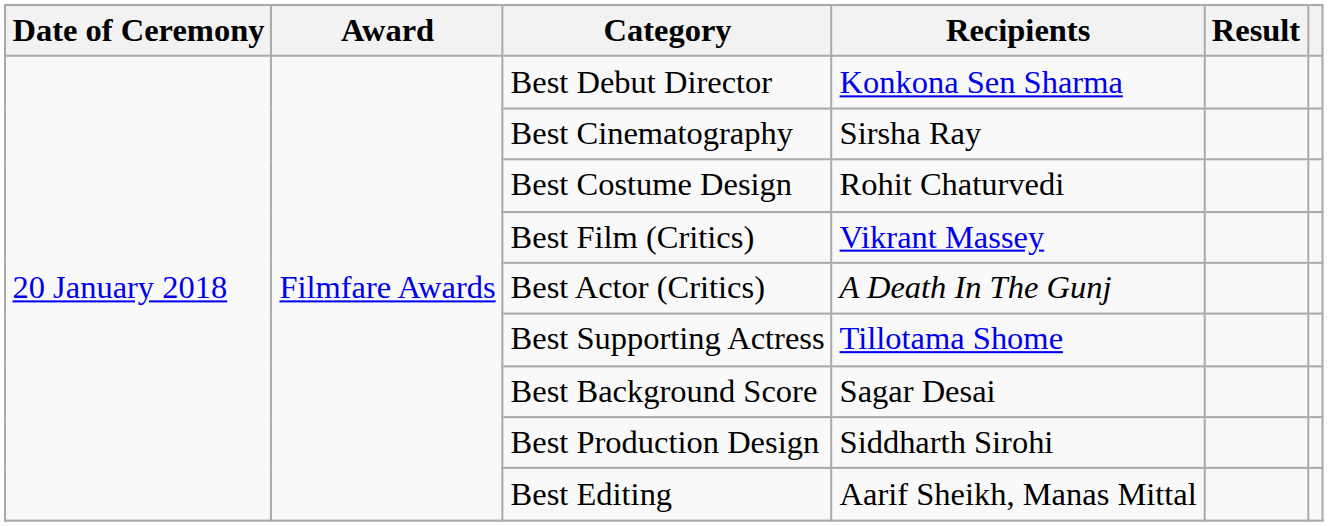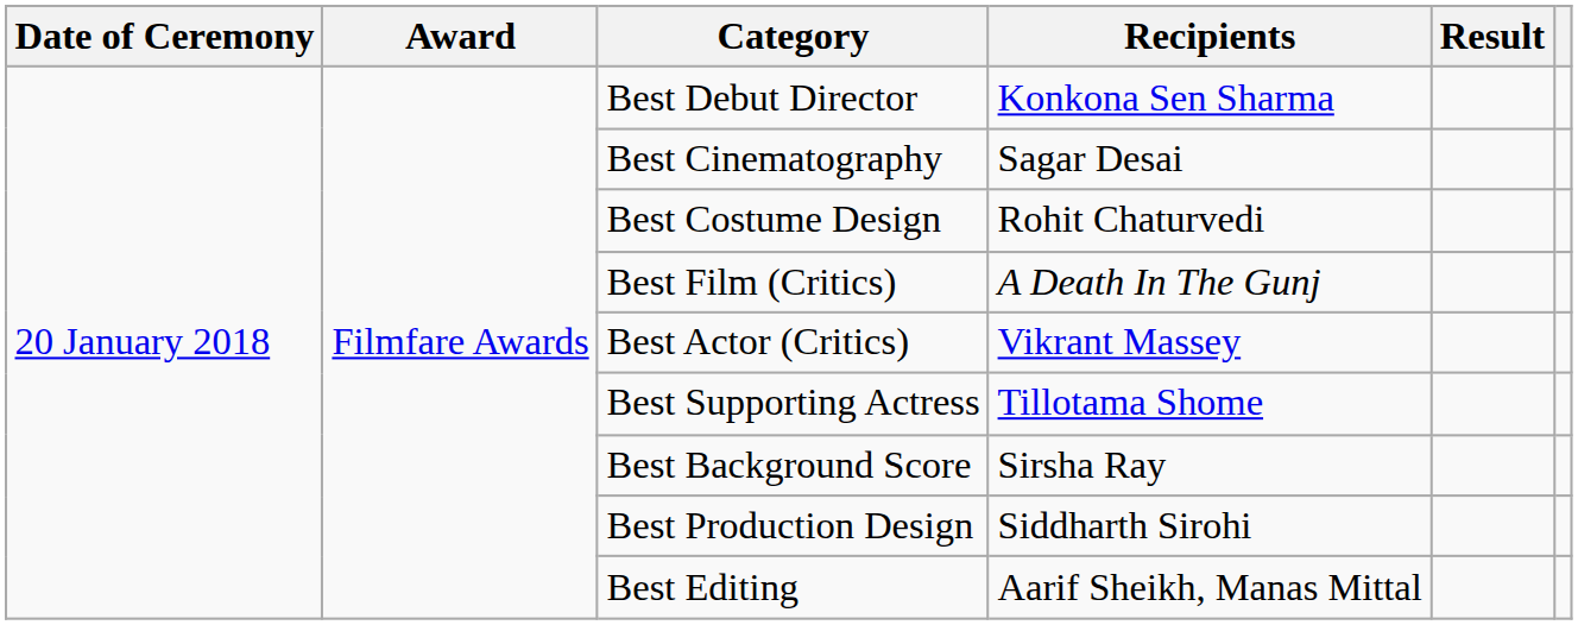Best Cinematography | Recipients: Sirsha Ray -> Sagar Desai
Best Film (Critics) | Recipients: Vikrant Massey -> A Death In The Gunj
Best Actor (Critics) | Recipients: A Death In The Gunj -> Vikrant Massey
Best Background Score | Recipients: Sagar Desai -> Sirsha Ray
